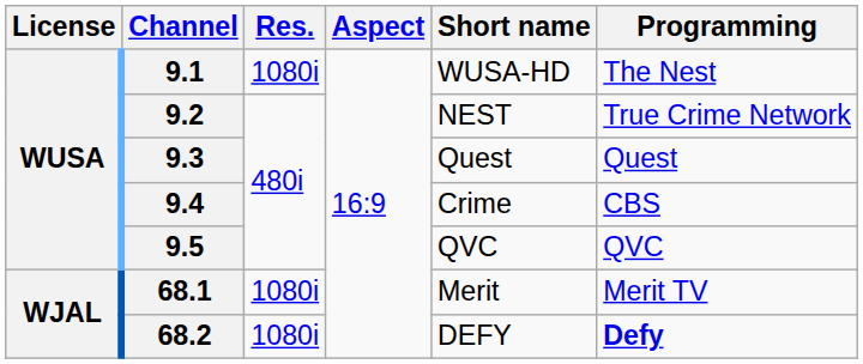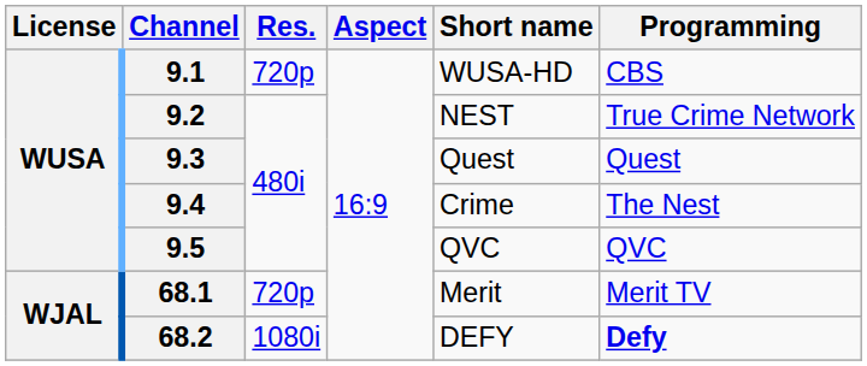9.1 | Res.: 1080i -> 720p
9.1 | Programming: The Nest -> CBS
9.4 | Programming: CBS -> The Nest
68.1 | Res.: 1080i -> 720p
